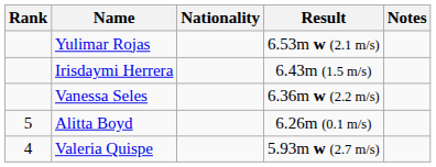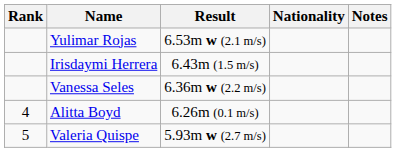columns swapped: Nationality <-> Result
Alitta Boyd | Rank: 5 -> 4
Valeria Quispe | Rank: 4 -> 5
